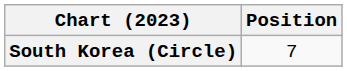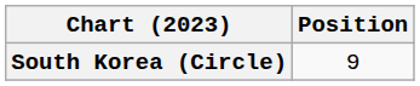South Korea (Circle) | Position: 7 -> 9
